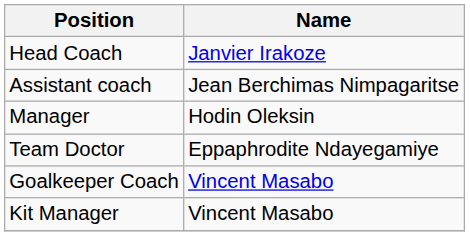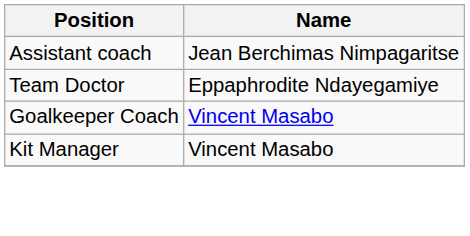- row: Head Coach | Janvier Irakoze
- row: Manager | Hodin Oleksin
